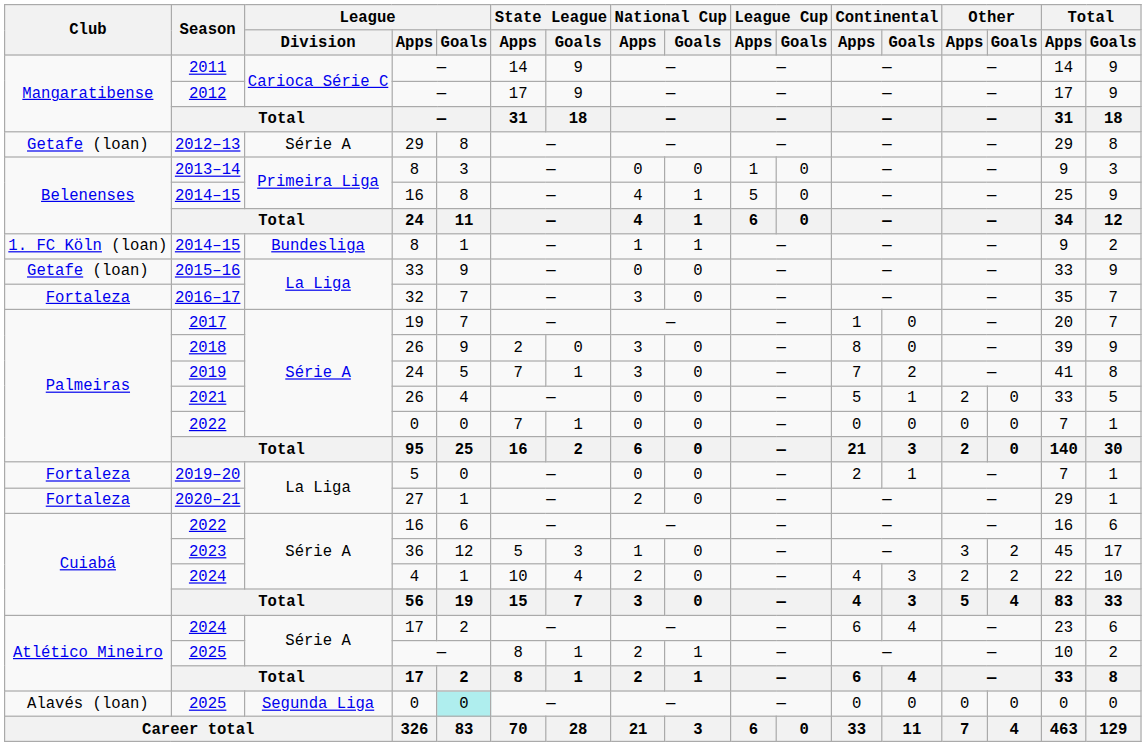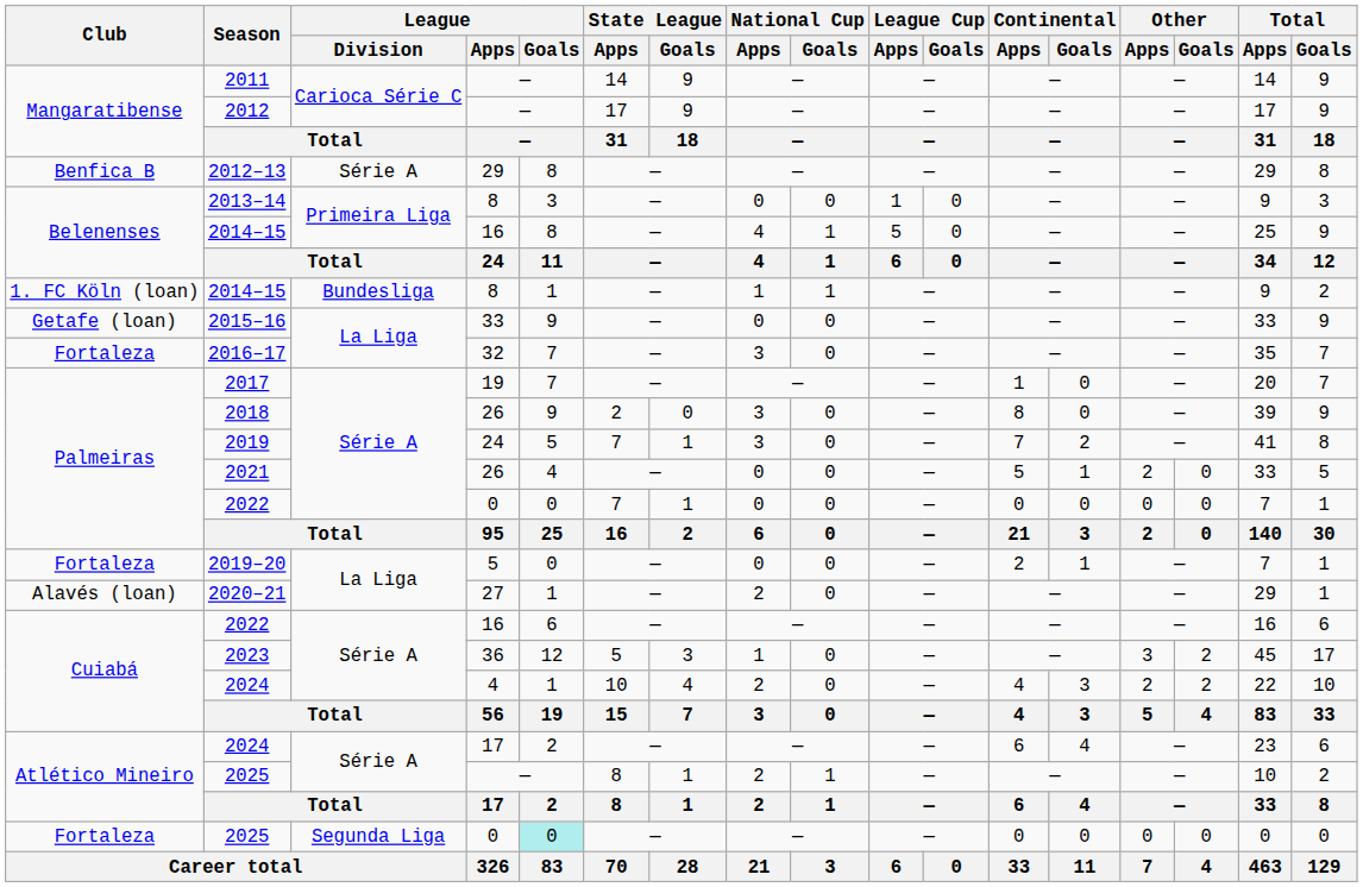2012–13 | Club: Getafe (loan) -> Benfica B
2020–21 | Club: Fortaleza -> Alavés (loan)
2025 / 0 | Club: Alavés (loan) -> Fortaleza
